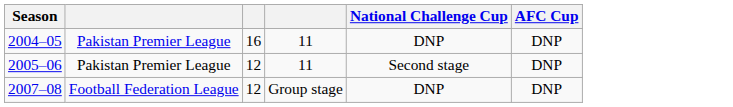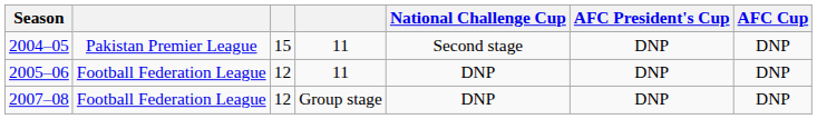+ column: AFC President's Cup | DNP | DNP | DNP
2004–05 | column 3: 16 -> 15
2004–05 | National Challenge Cup: DNP -> Second stage
2005–06 | column 2: Pakistan Premier League -> Football Federation League
2005–06 | National Challenge Cup: Second stage -> DNP
